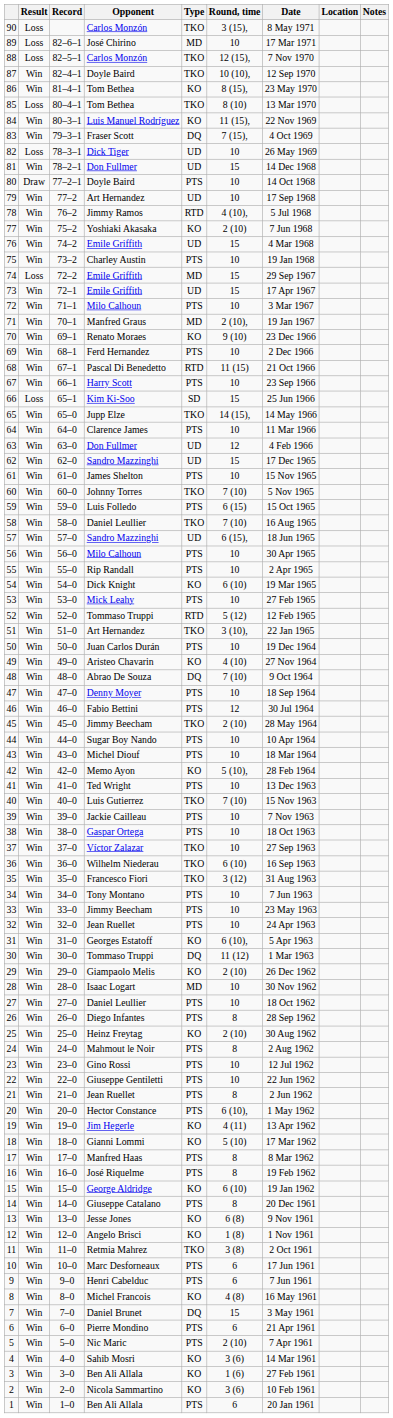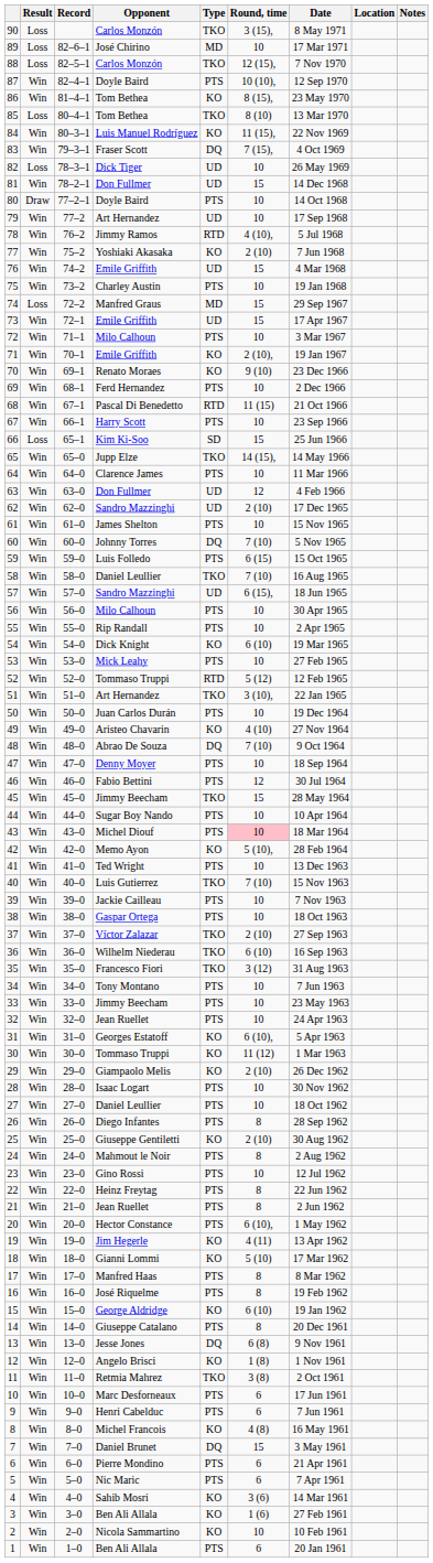87 | Type: TKO -> PTS
74 | Opponent: Emile Griffith -> Manfred Graus
71 | Opponent: Manfred Graus -> Emile Griffith
71 | Type: MD -> KO
62 | Round, time: 15 -> 2 (10)
60 | Type: TKO -> DQ
45 | Round, time: 2 (10) -> 15
43 | Round, time: no background -> pink background
37 | Round, time: 10 -> 2 (10)
30 | Type: DQ -> KO
28 | Type: MD -> PTS
25 | Opponent: Heinz Freytag -> Giuseppe Gentiletti
22 | Opponent: Giuseppe Gentiletti -> Heinz Freytag
22 | Round, time: 10 -> 8
13 | Type: KO -> DQ
5 | Round, time: 2 (10) -> 6
2 | Round, time: 3 (6) -> 10
